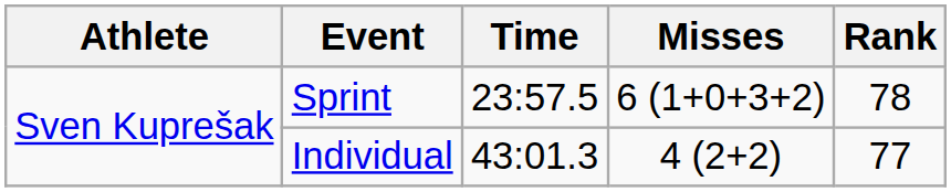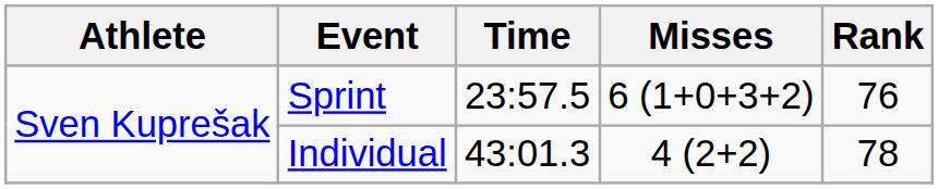Sprint | Rank: 78 -> 76
Individual | Rank: 77 -> 78
